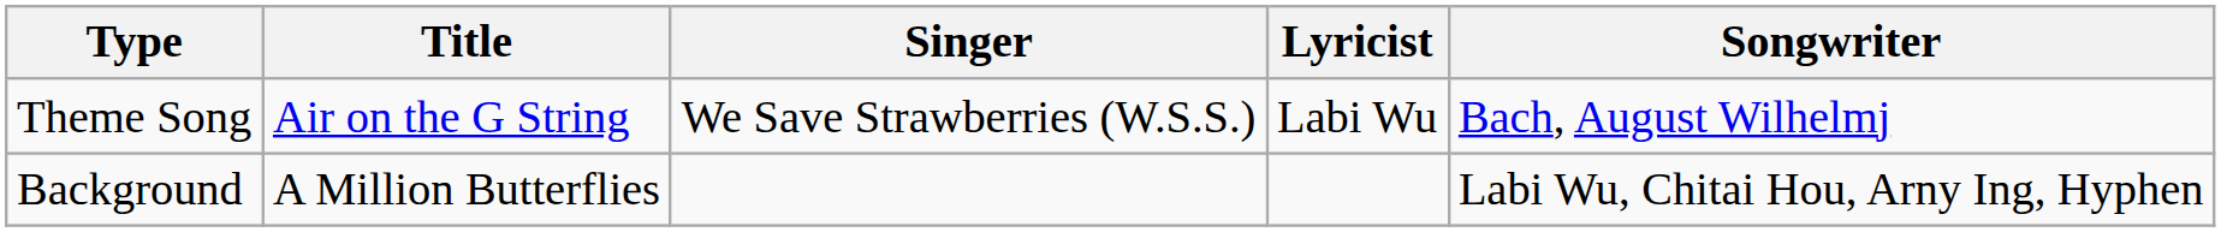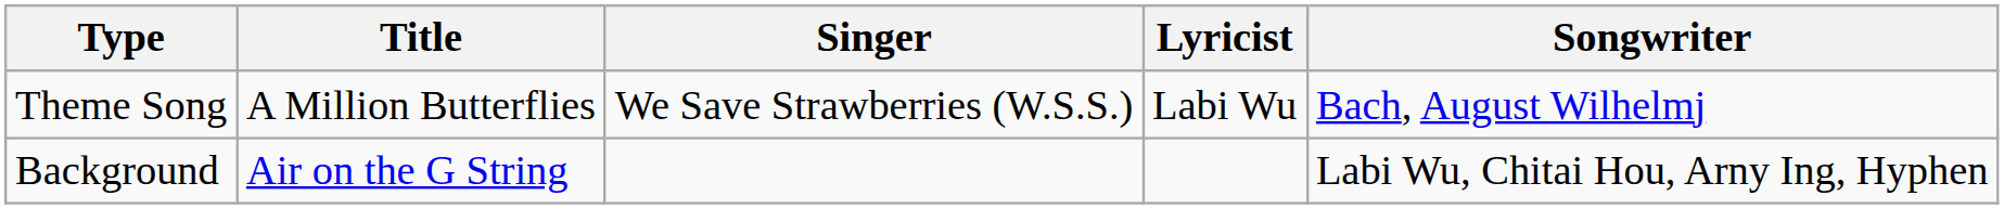Theme Song | Title: Air on the G String -> A Million Butterflies
Background | Title: A Million Butterflies -> Air on the G String
